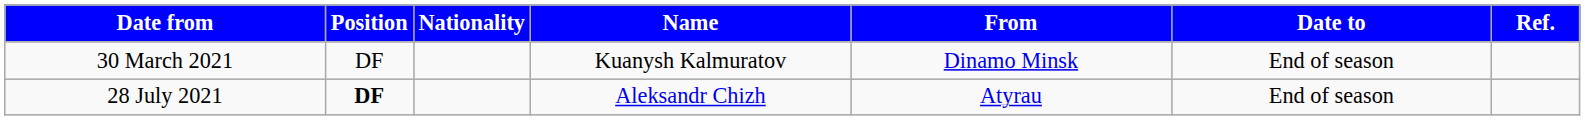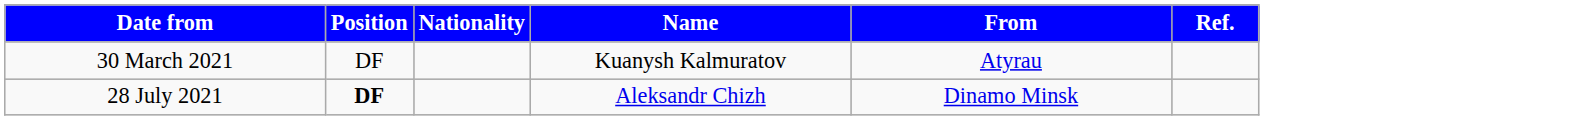- column: Date to | End of season | End of season
30 March 2021 | From: Dinamo Minsk -> Atyrau
28 July 2021 | From: Atyrau -> Dinamo Minsk
